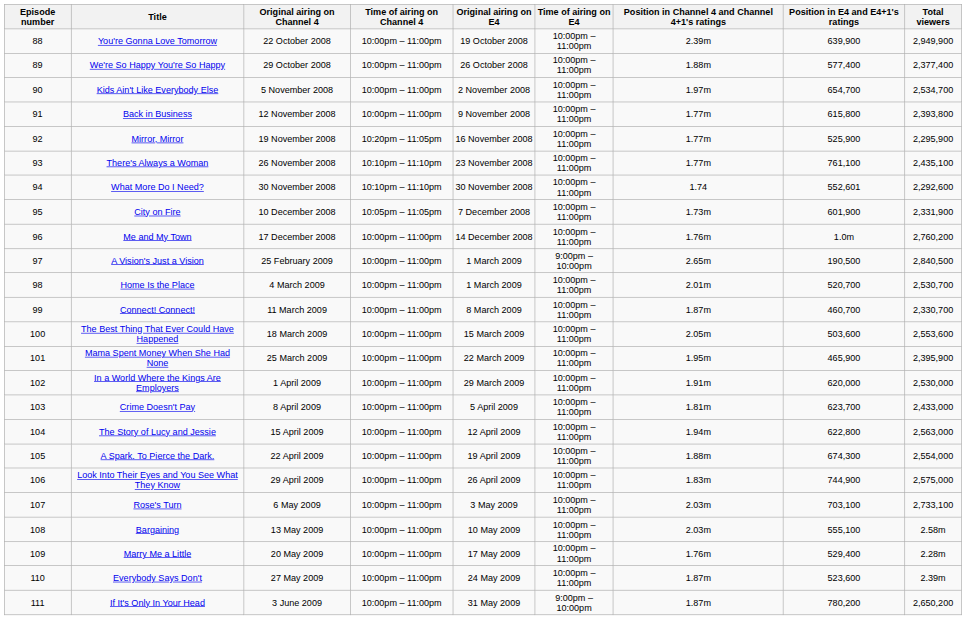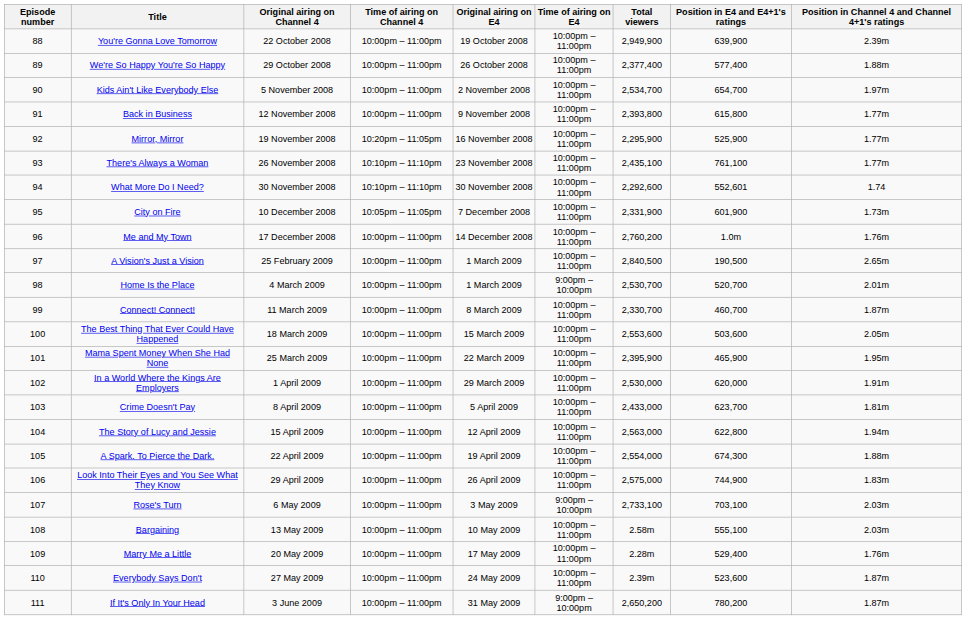columns swapped: Position in Channel 4 and Channel 4+1's ratings <-> Total viewers
A Vision's Just a Vision | Time of airing on E4: 9:00pm – 10:00pm -> 10:00pm – 11:00pm
Home Is the Place | Time of airing on E4: 10:00pm – 11:00pm -> 9:00pm – 10:00pm
Rose's Turn | Time of airing on E4: 10:00pm – 11:00pm -> 9:00pm – 10:00pm
